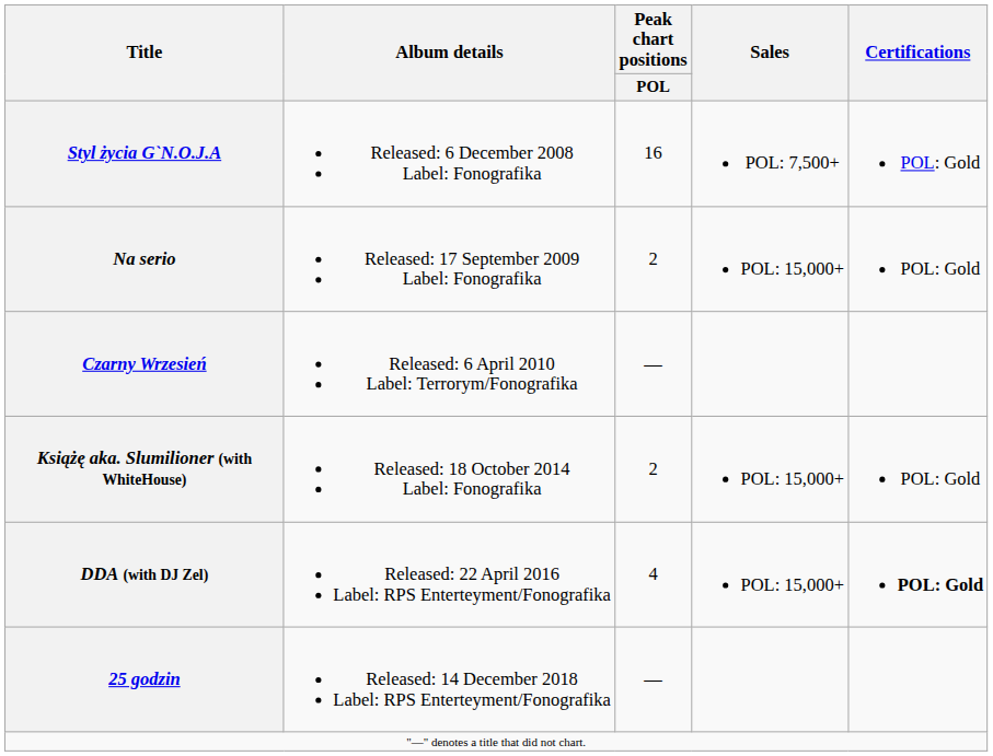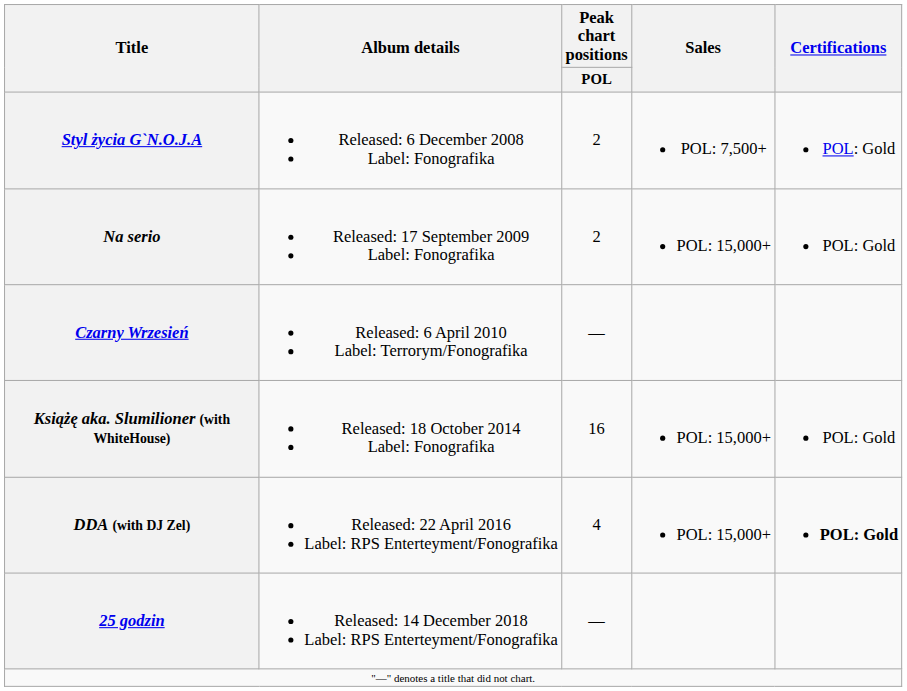Styl życia G`N.O.J.A | Peak chart positions / POL: 16 -> 2
Książę aka. Slumilioner (with WhiteHouse) | Peak chart positions / POL: 2 -> 16
